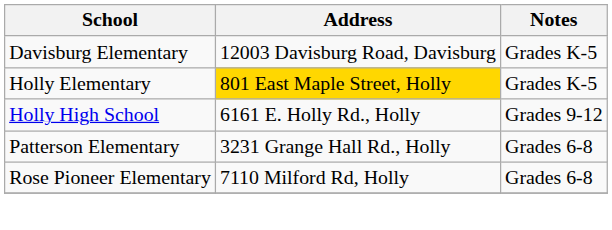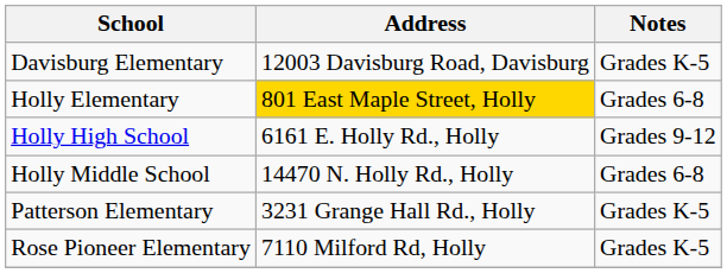Holly Elementary | Notes: Grades K-5 -> Grades 6-8
+ row: Holly Middle School | 14470 N. Holly Rd., Holly | Grades 6-8
Patterson Elementary | Notes: Grades 6-8 -> Grades K-5
Rose Pioneer Elementary | Notes: Grades 6-8 -> Grades K-5
